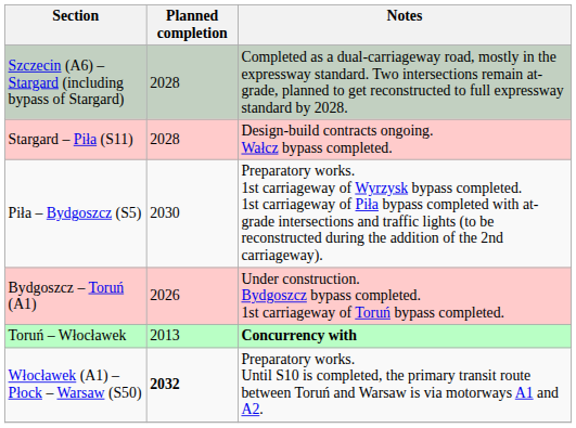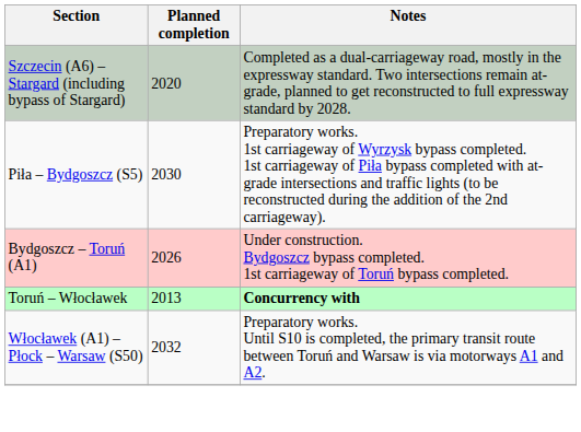Szczecin (A6) – Stargard (including bypass of Stargard) | Planned completion: 2028 -> 2020
- row: Stargard – Piła (S11) | 2028 | Design-build contracts ongoing. Wałcz bypass completed.
Włocławek (A1) – Płock – Warsaw (S50) | Planned completion: bold -> normal
